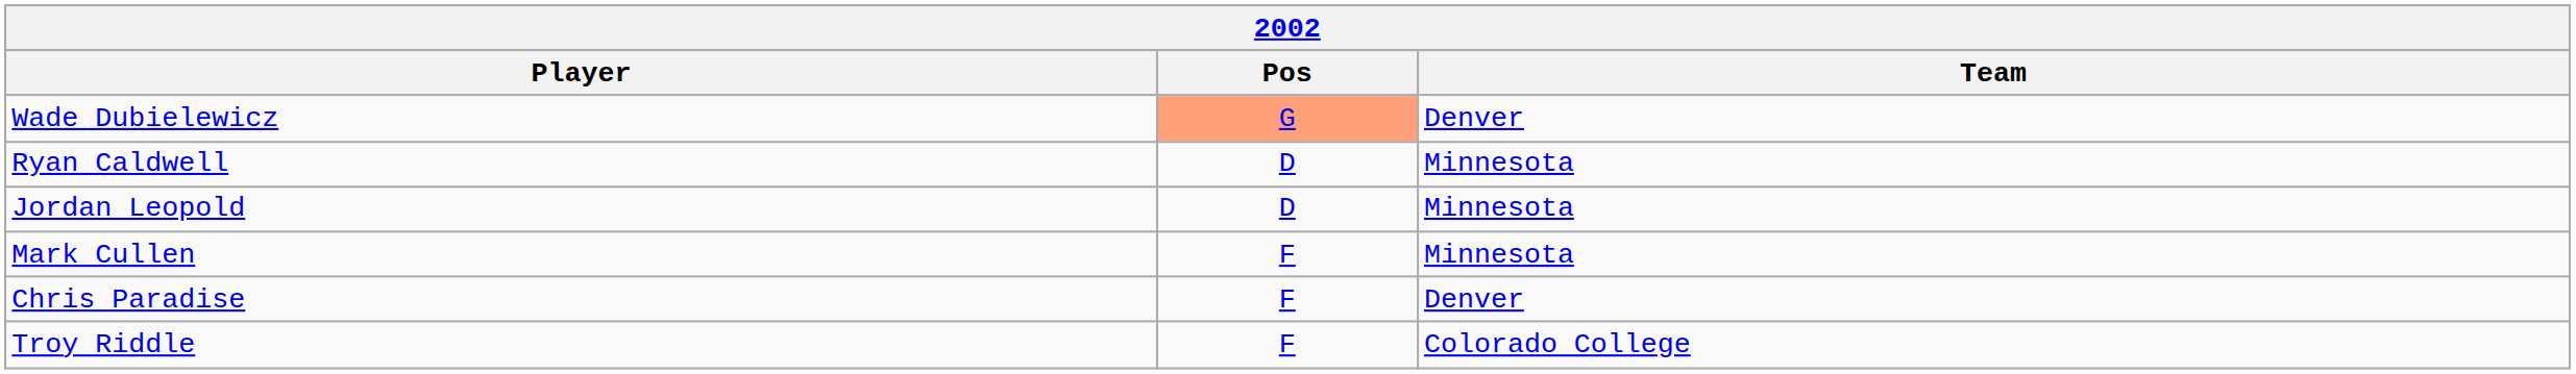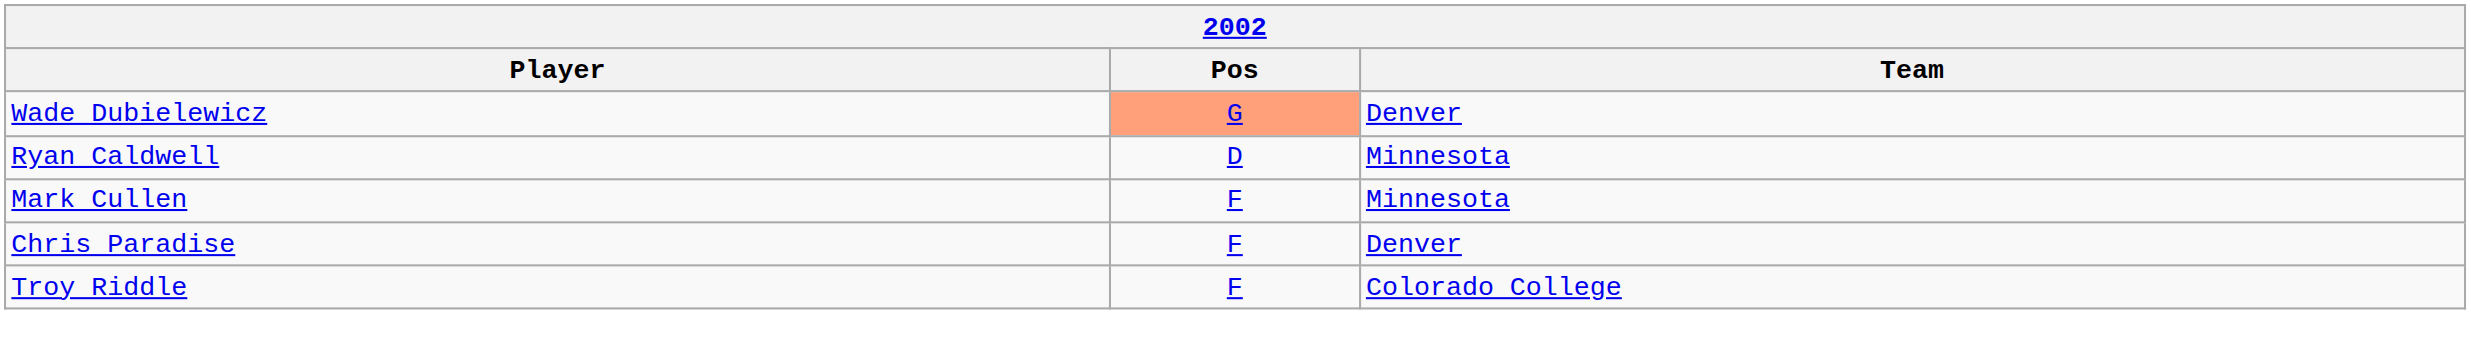- row: Jordan Leopold | D | Minnesota
